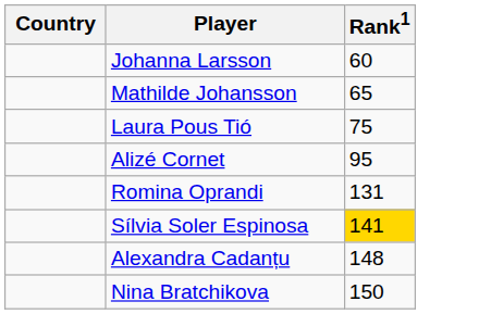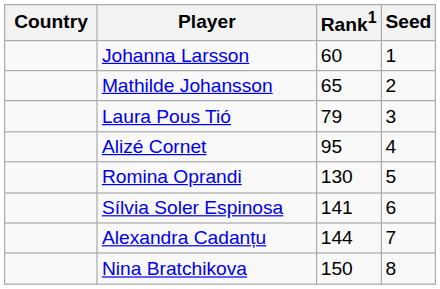+ column: Seed | 1 | 2 | 3 | 4 | 5 | 6 | 7 | 8
Laura Pous Tió | Rank1: 75 -> 79
Romina Oprandi | Rank1: 131 -> 130
Sílvia Soler Espinosa | Rank1: gold background -> no background
Alexandra Cadanțu | Rank1: 148 -> 144
